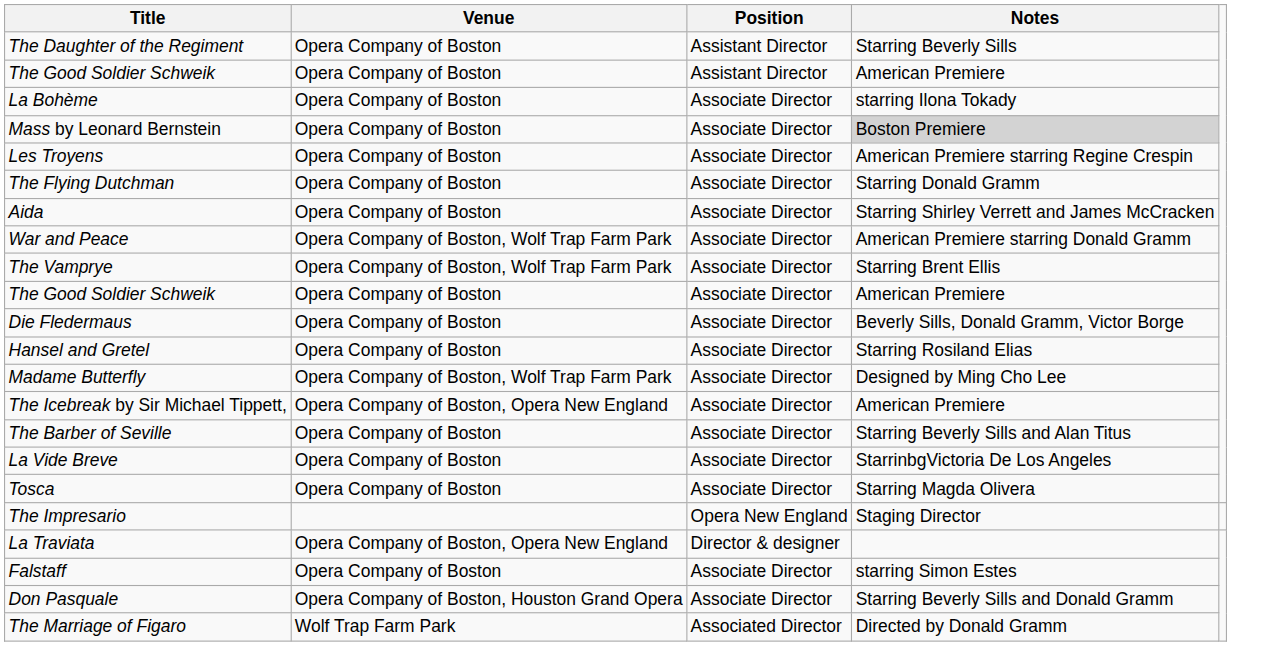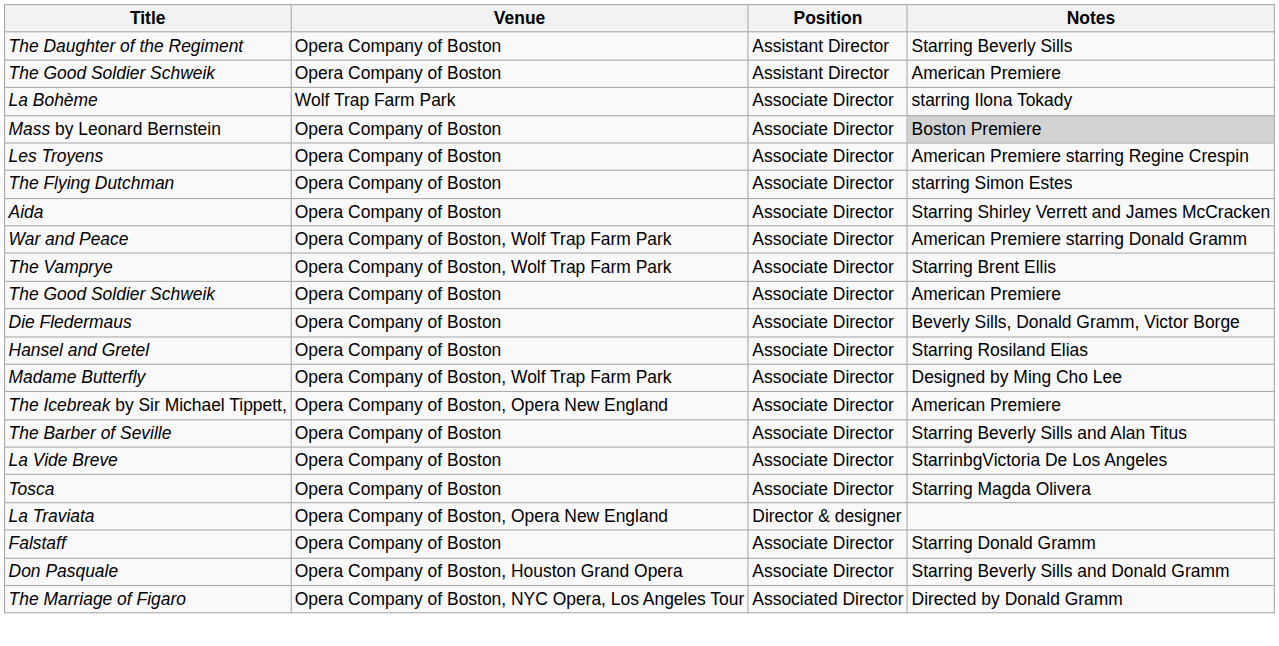La Bohème | Venue: Opera Company of Boston -> Wolf Trap Farm Park
The Flying Dutchman | Notes: Starring Donald Gramm -> starring Simon Estes
- row: The Impresario | Opera New England | Staging Director
Falstaff | Notes: starring Simon Estes -> Starring Donald Gramm
The Marriage of Figaro | Venue: Wolf Trap Farm Park -> Opera Company of Boston, NYC Opera, Los Angeles Tour
